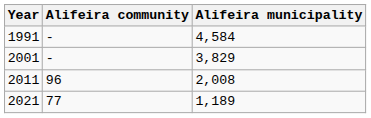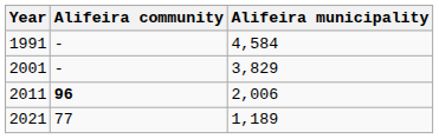2011 | Alifeira community: normal -> bold
2011 | Alifeira municipality: 2,008 -> 2,006
